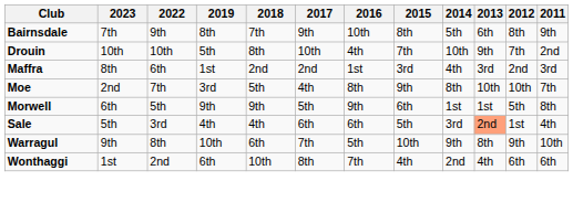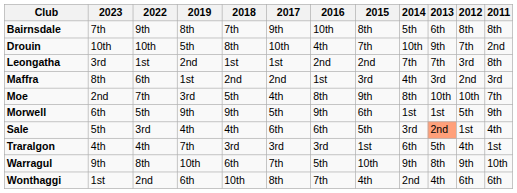Bairnsdale | 2011: 9th -> 8th
+ row: Leongatha | 3rd | 1st | 2nd | 1st | 1st | 2nd | 2nd | 7th | 7th | 3rd | 8th
Morwell | 2011: 8th -> 9th
+ row: Traralgon | 4th | 4th | 7th | 3rd | 3rd | 3rd | 1st | 6th | 5th | 4th | 1st
